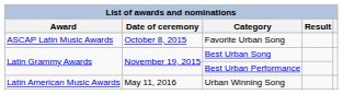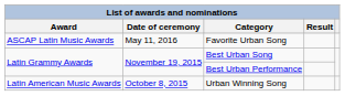Favorite Urban Song | Date of ceremony: October 8, 2015 -> May 11, 2016
Urban Winning Song | Date of ceremony: May 11, 2016 -> October 8, 2015
